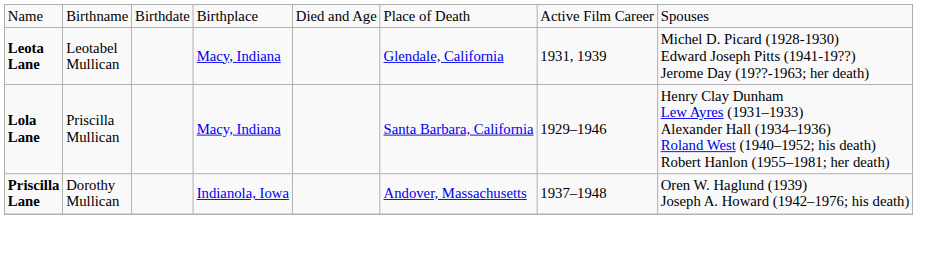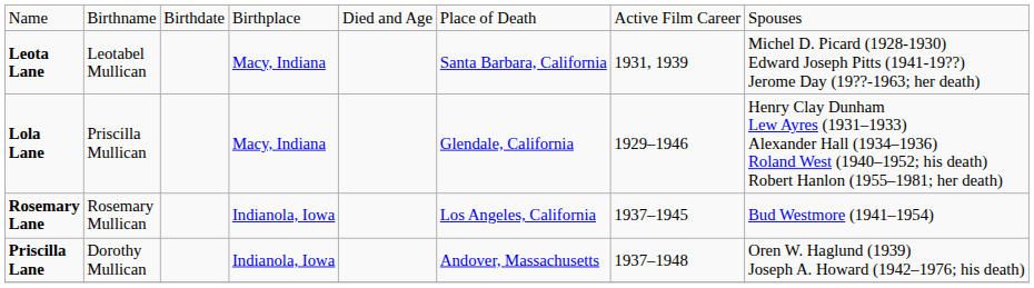Leota Lane | column 6: Glendale, California -> Santa Barbara, California
Lola Lane | column 6: Santa Barbara, California -> Glendale, California
+ row: Rosemary Lane | Rosemary Mullican | Indianola, Iowa | Los Angeles, California | 1937–1945 | Bud Westmore (1941–1954)
